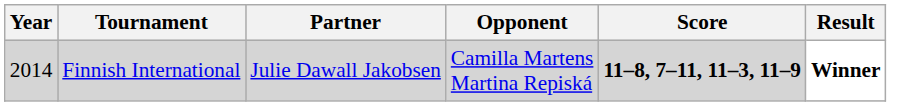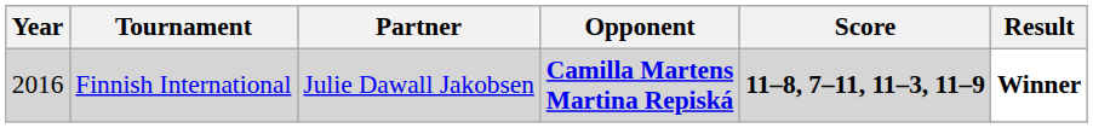Finnish International | Year: 2014 -> 2016
Finnish International | Opponent: normal -> bold
